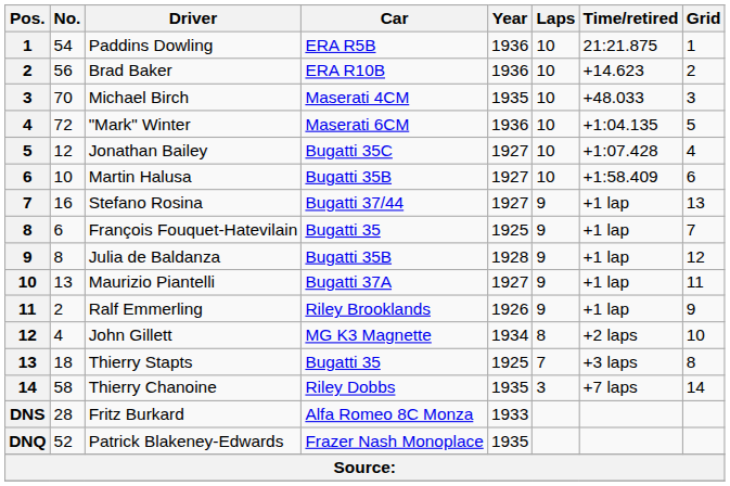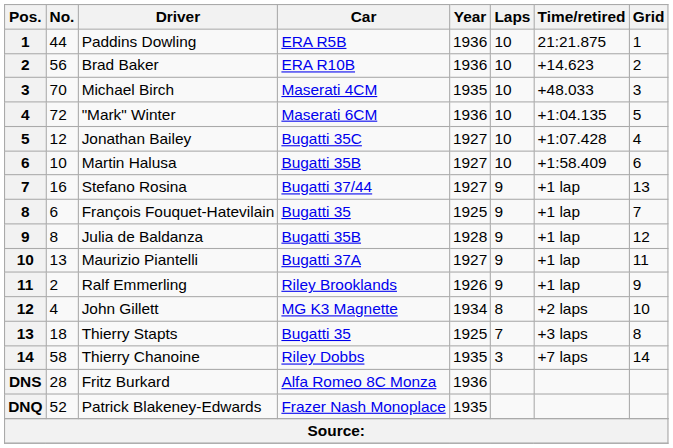Paddins Dowling | No.: 54 -> 44
Fritz Burkard | Year: 1933 -> 1936
